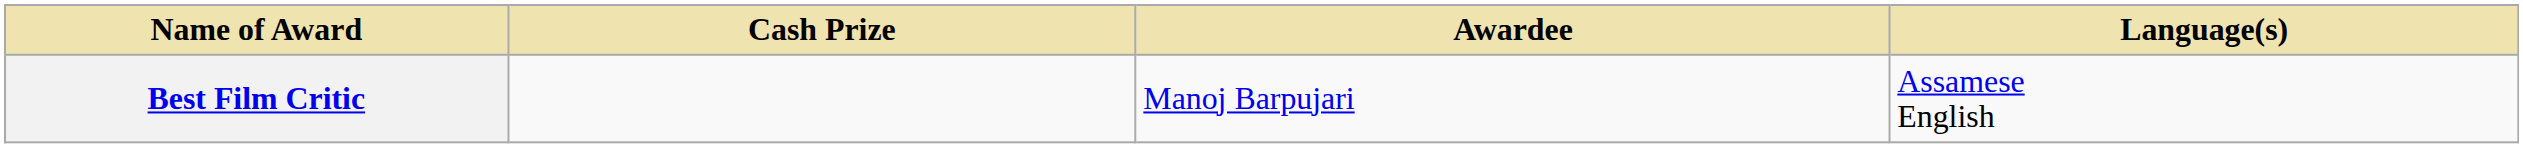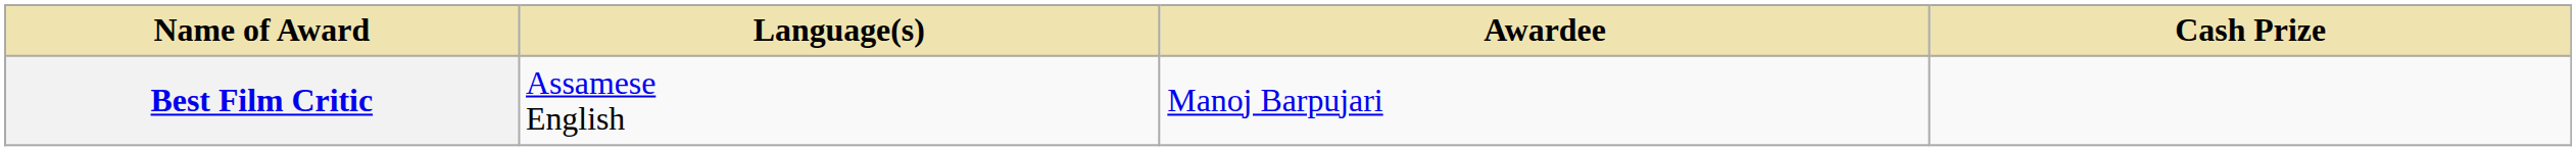columns swapped: Language(s) <-> Cash Prize
